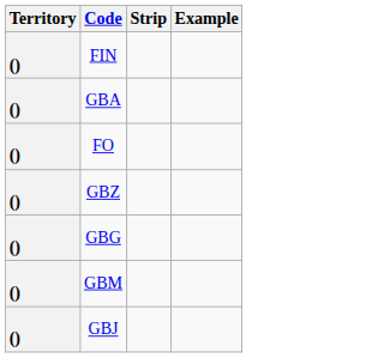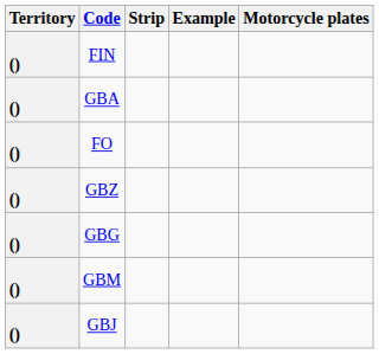+ column: Motorcycle plates
